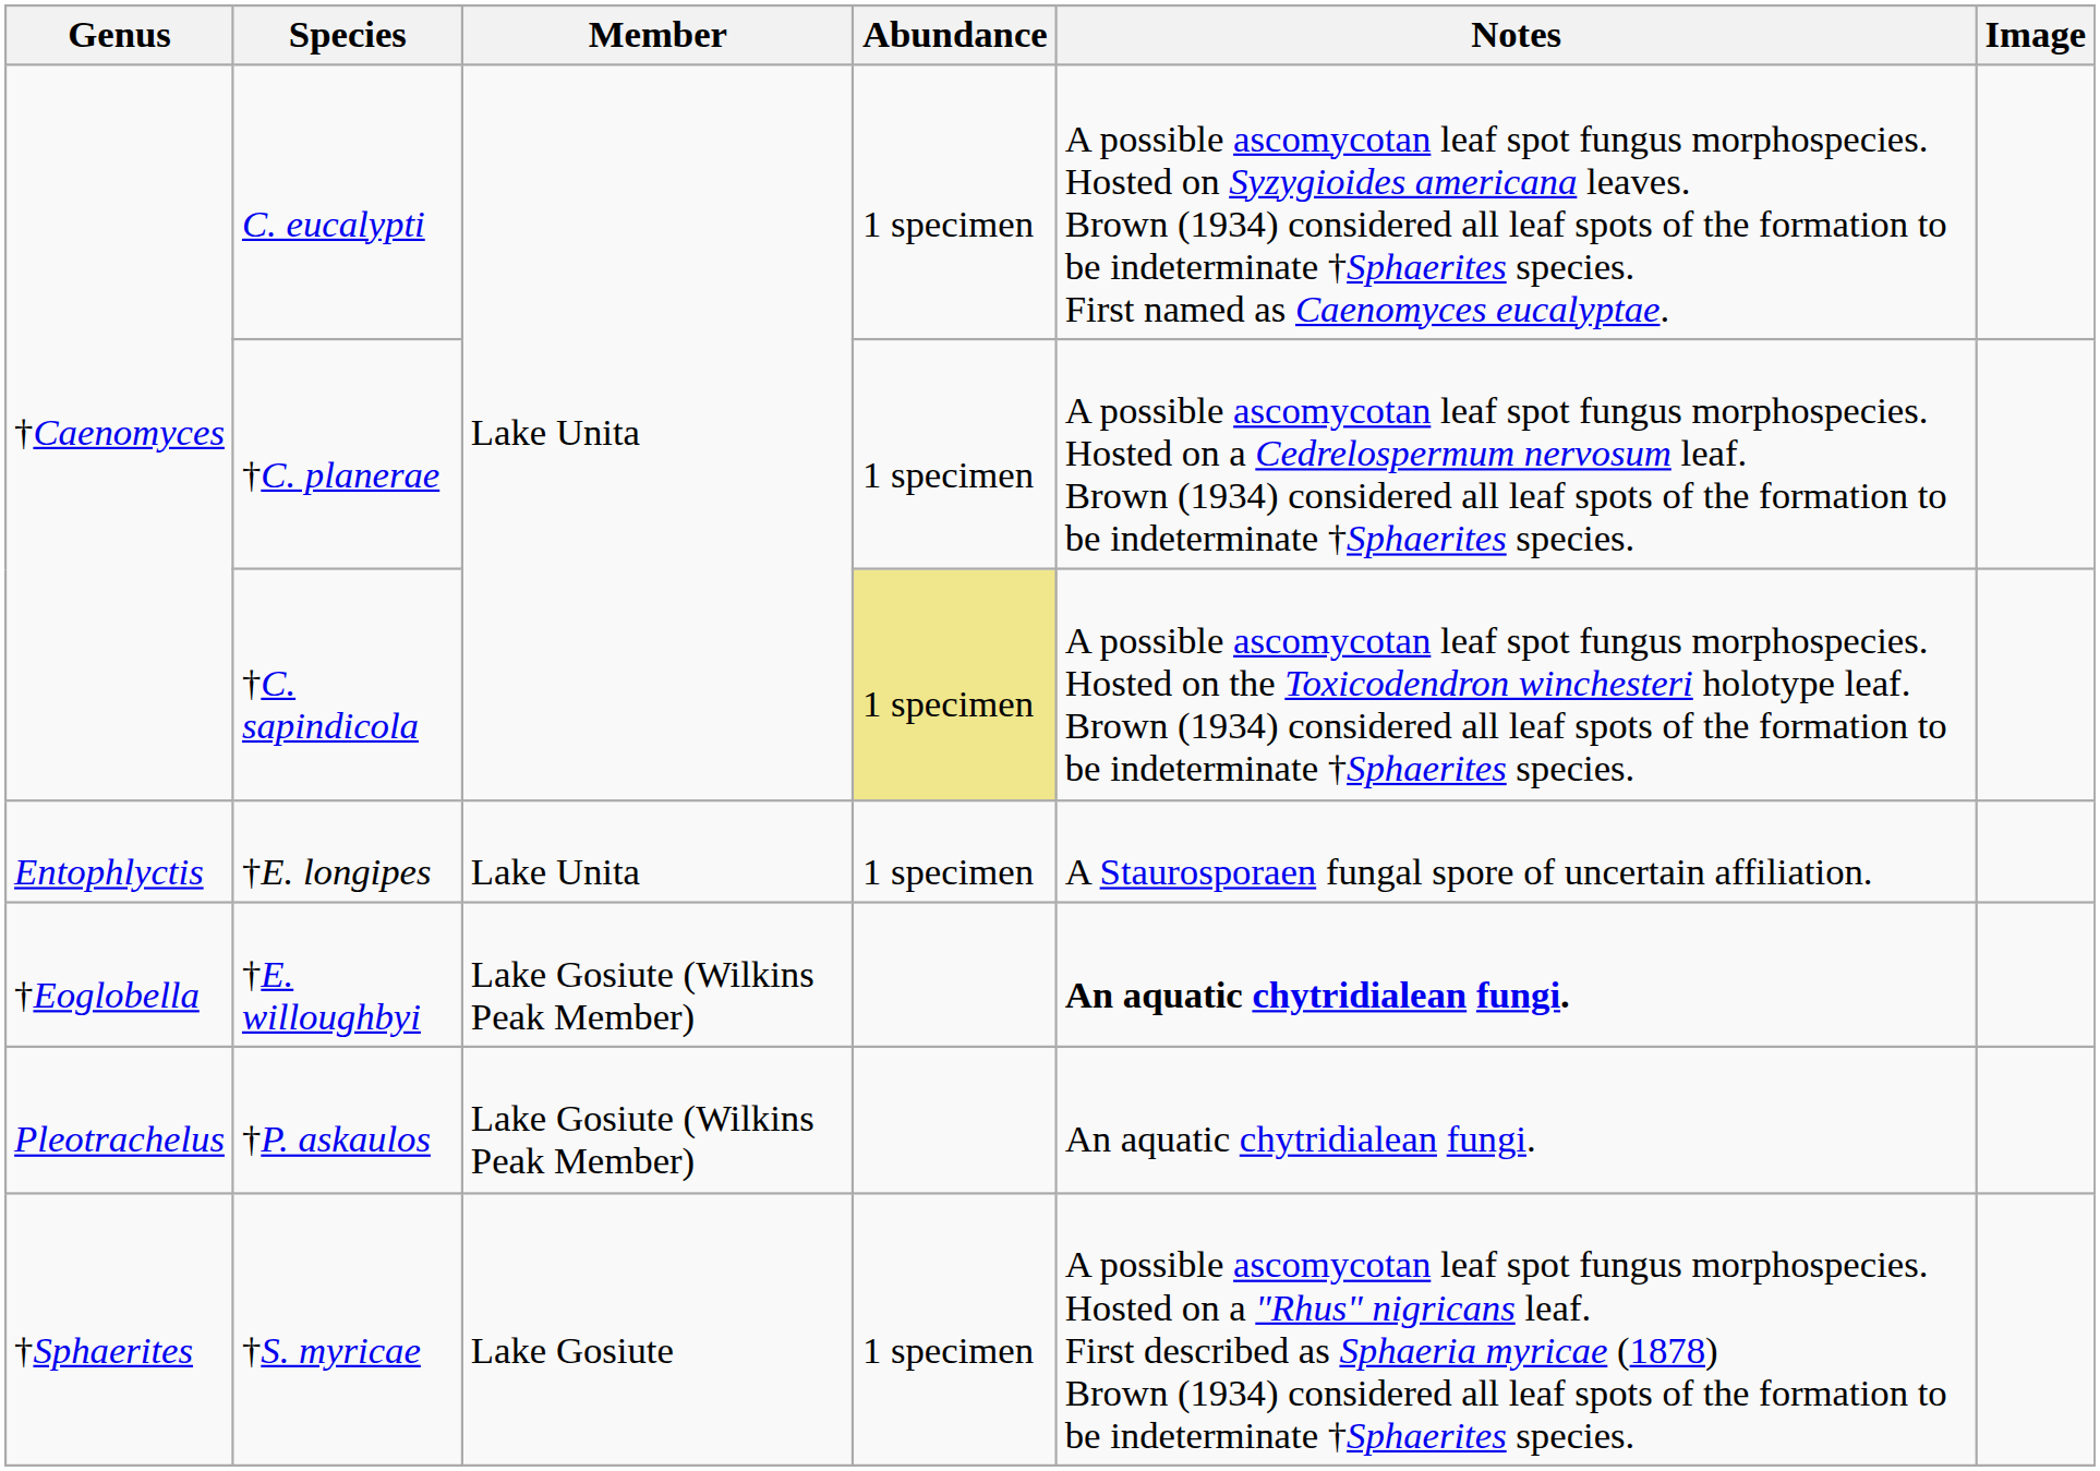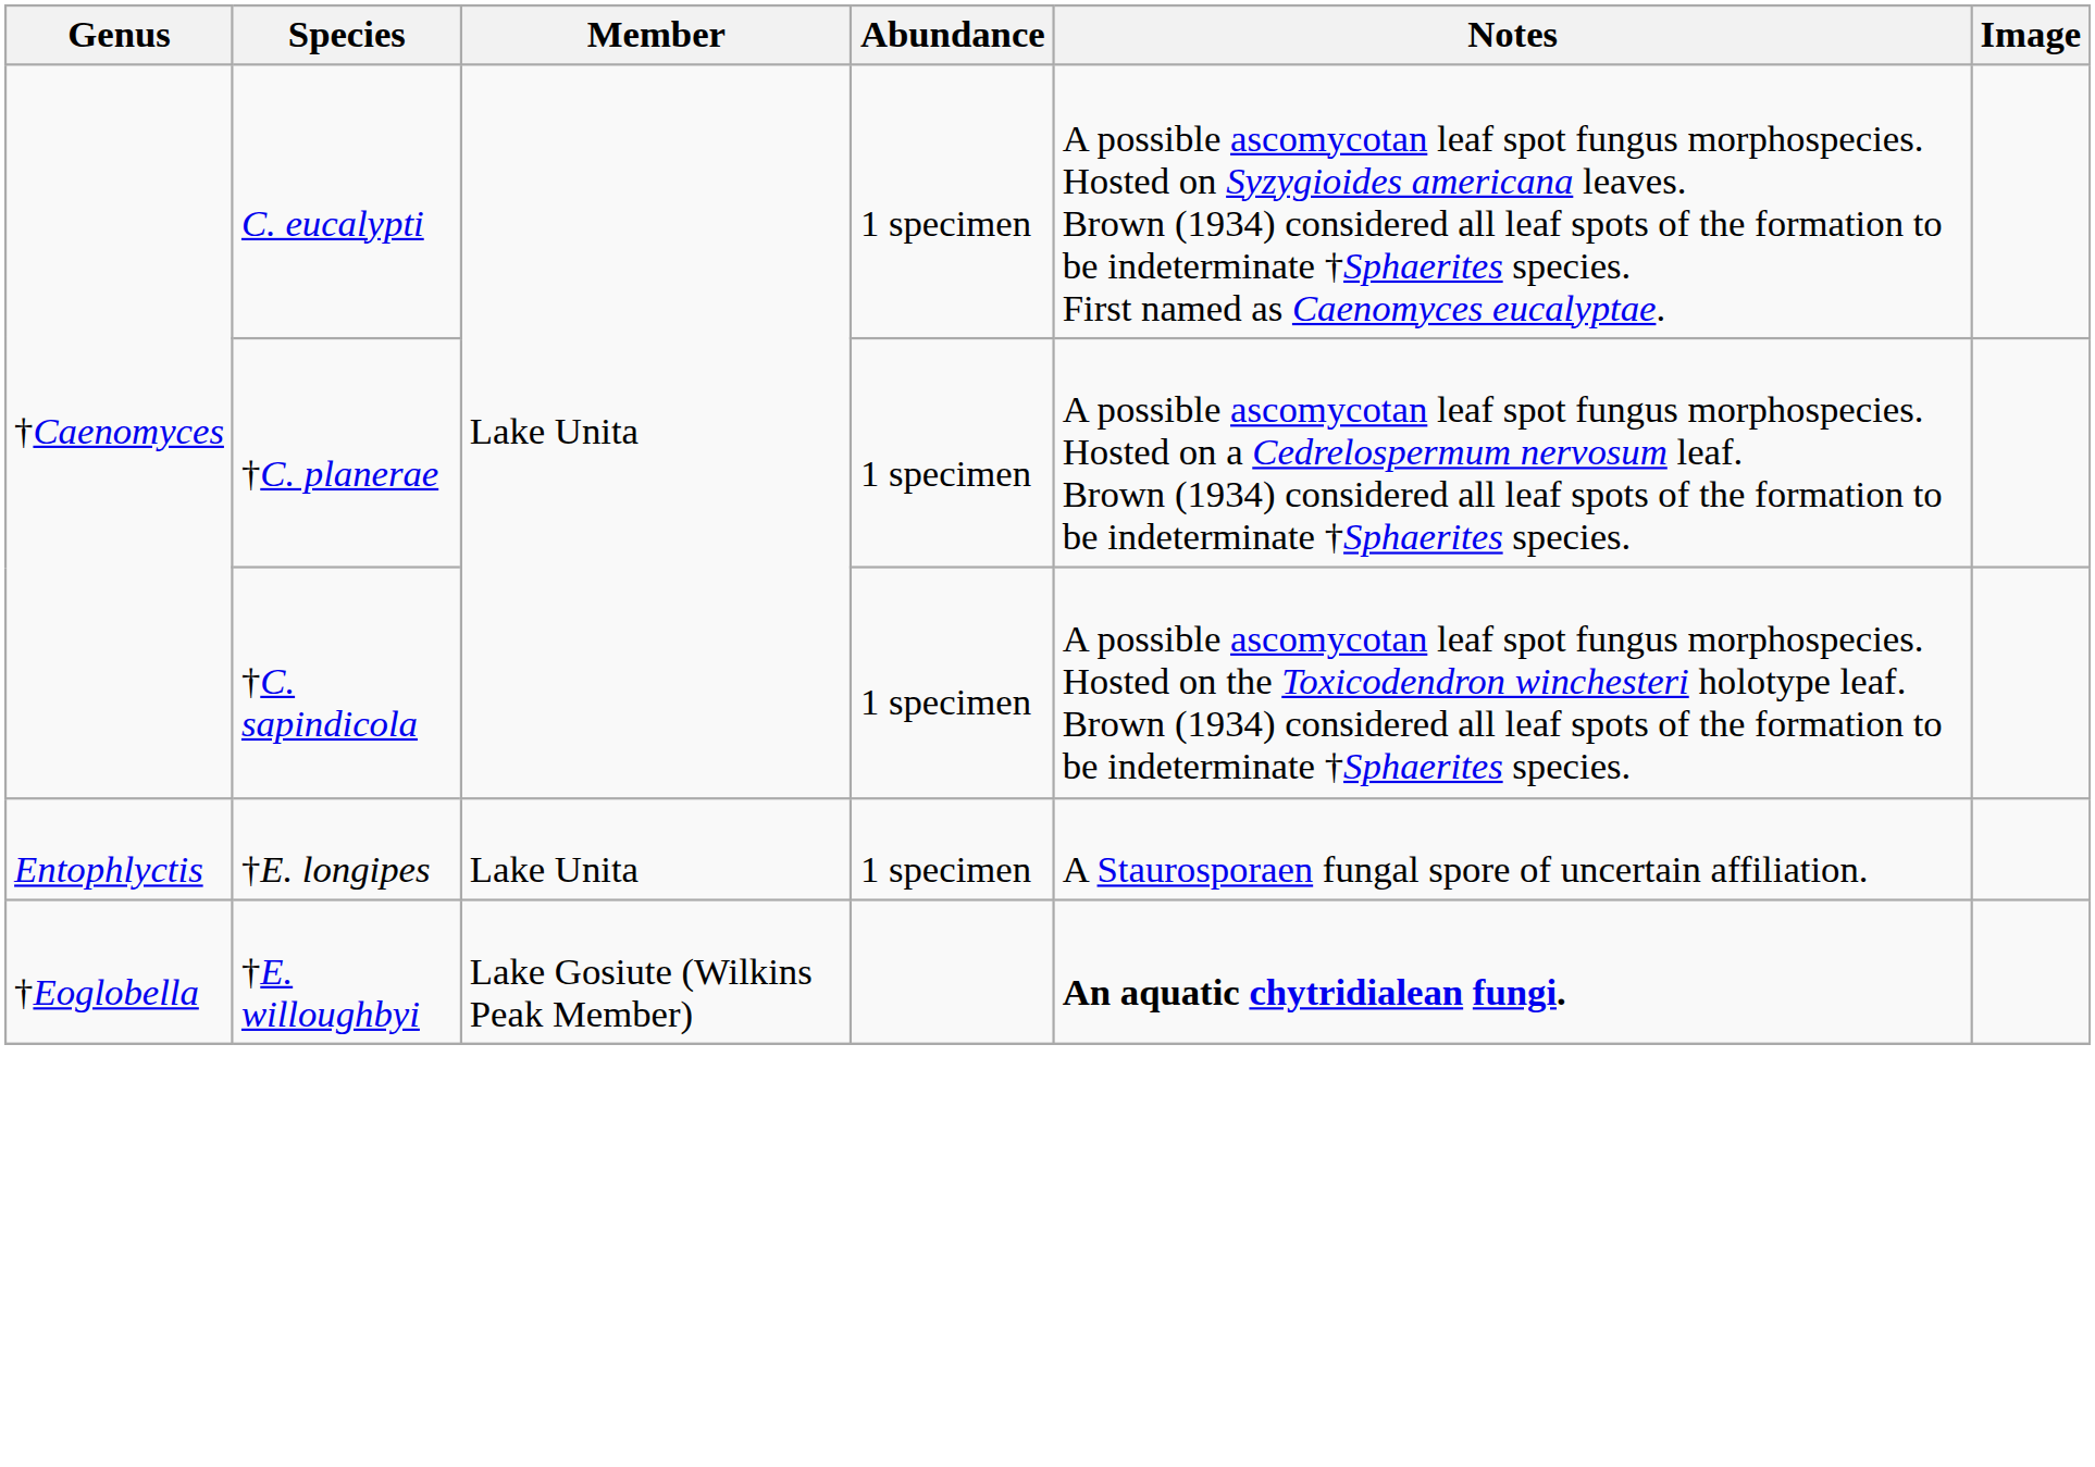†C. sapindicola | Abundance: khaki background -> no background
- row: Pleotrachelus | †P. askaulos | Lake Gosiute (Wilkins Peak Member) | An aquatic chytridialean fungi.
- row: †Sphaerites | †S. myricae | Lake Gosiute | 1 specimen | A possible ascomycotan leaf spot fungus morphospecies. Hosted on a "Rhus" nigricans leaf. First described as Sphaeria myricae (1878) Brown (1934) considered all leaf spots of the formation to be indeterminate †Sphaerites species.
